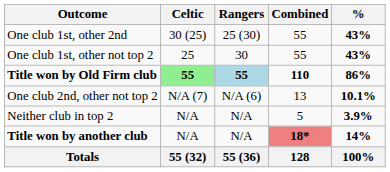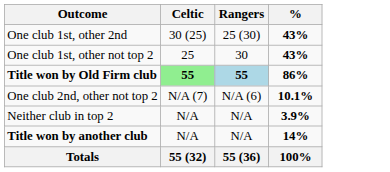- column: Combined | 55 | 55 | 110 | 13 | 5 | 18* | 128
